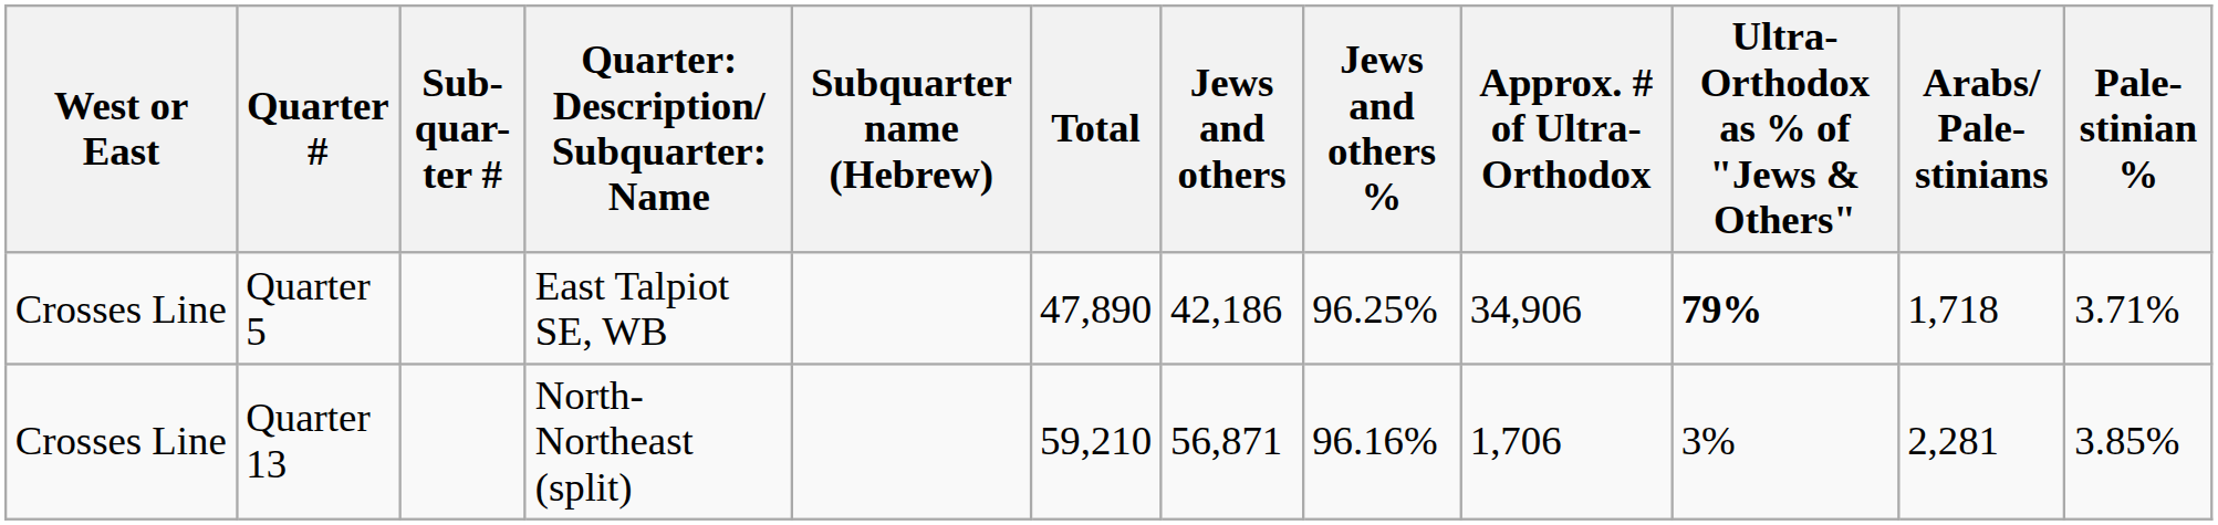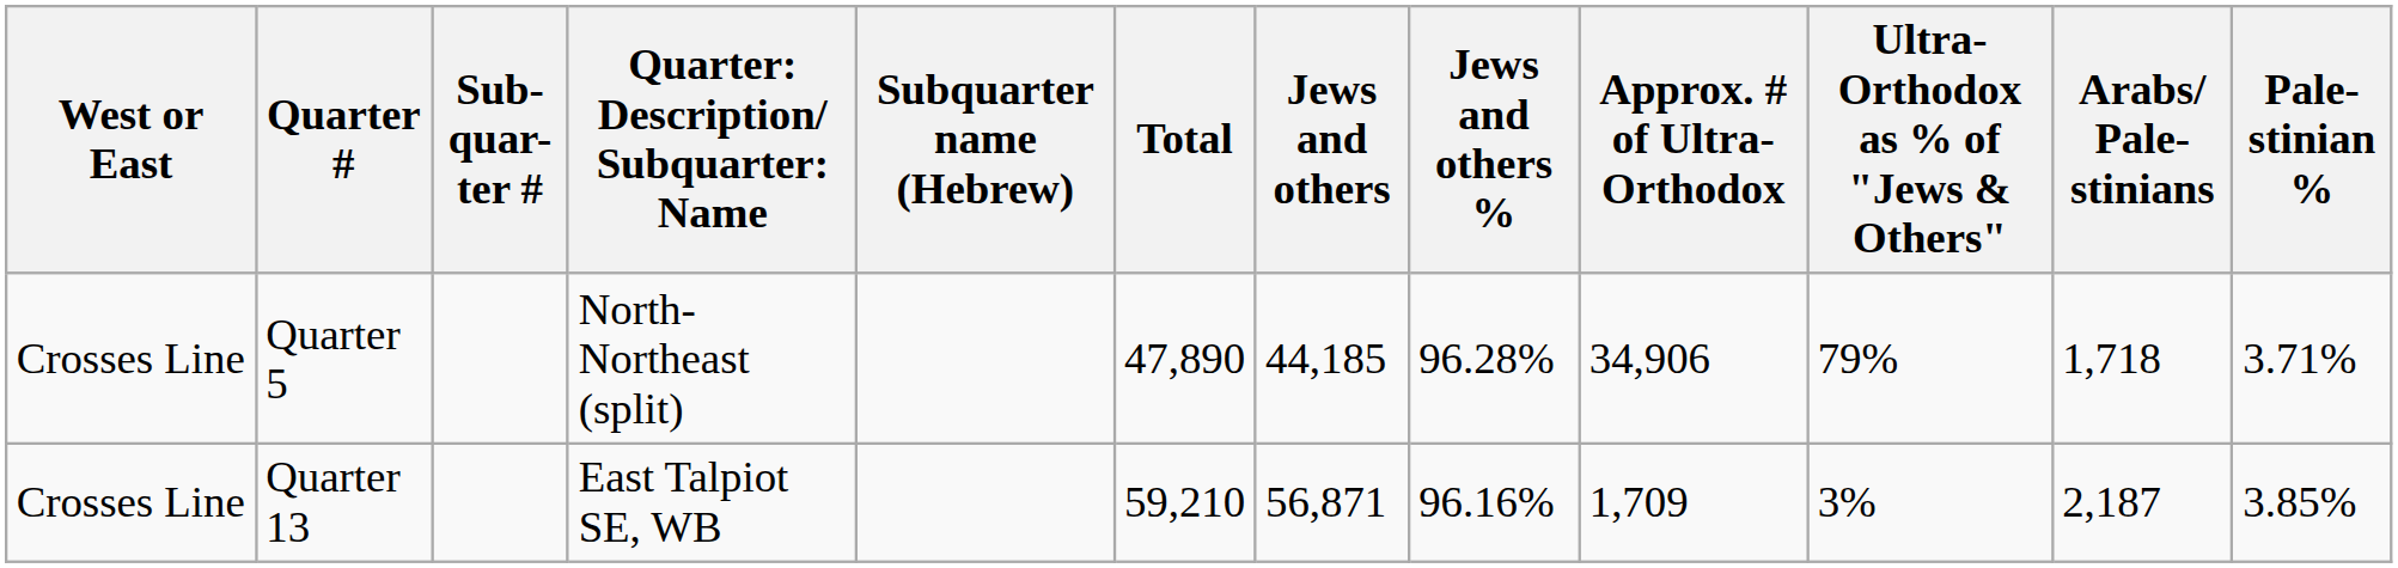Quarter 5 | column 4: East Talpiot SE, WB -> North-Northeast (split)
Quarter 5 | Jews and others: 42,186 -> 44,185
Quarter 5 | Jews and others %: 96.25% -> 96.28%
Quarter 5 | Ultra- Orthodox as % of "Jews & Others": bold -> normal
Quarter 13 | column 4: North-Northeast (split) -> East Talpiot SE, WB
Quarter 13 | Approx. # of Ultra- Orthodox: 1,706 -> 1,709
Quarter 13 | Arabs/ Pale- stinians: 2,281 -> 2,187
